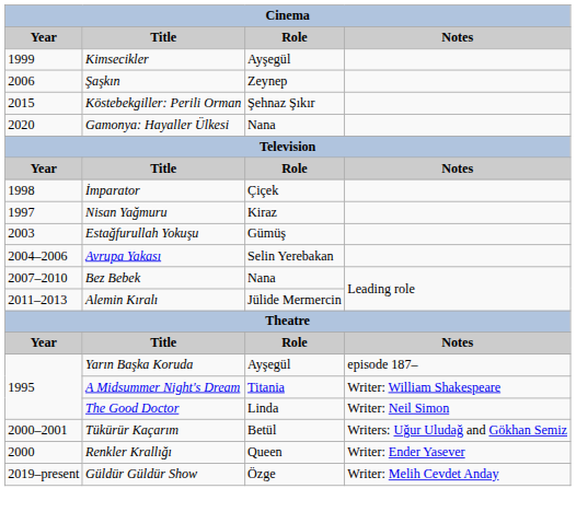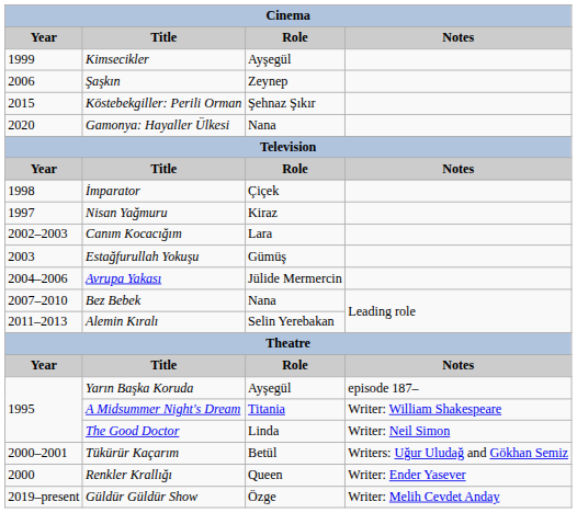+ row: 2002–2003 | Canım Kocacığım | Lara
Avrupa Yakası | Role: Selin Yerebakan -> Jülide Mermercin
Alemin Kıralı | Role: Jülide Mermercin -> Selin Yerebakan
